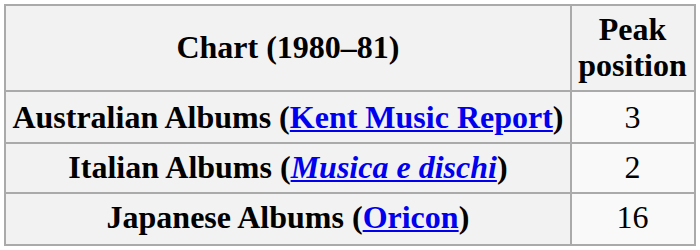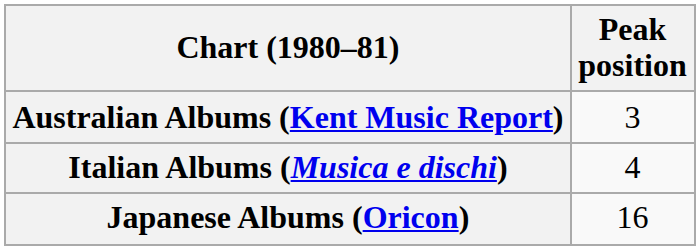Italian Albums (Musica e dischi) | Peak position: 2 -> 4
